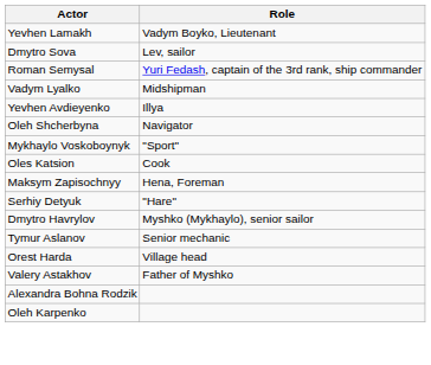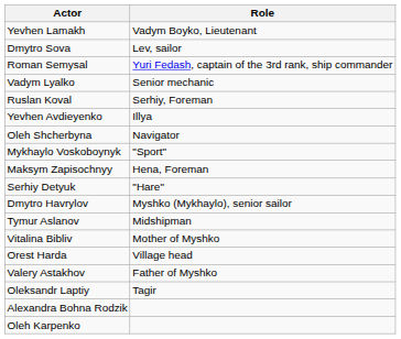Vadym Lyalko | Role: Midshipman -> Senior mechanic
+ row: Ruslan Koval | Serhiy, Foreman
- row: Oles Katsion | Cook
Tymur Aslanov | Role: Senior mechanic -> Midshipman
+ row: Vitalina Bibliv | Mother of Myshko
+ row: Oleksandr Laptiy | Tagir
